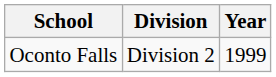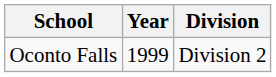columns swapped: Year <-> Division
